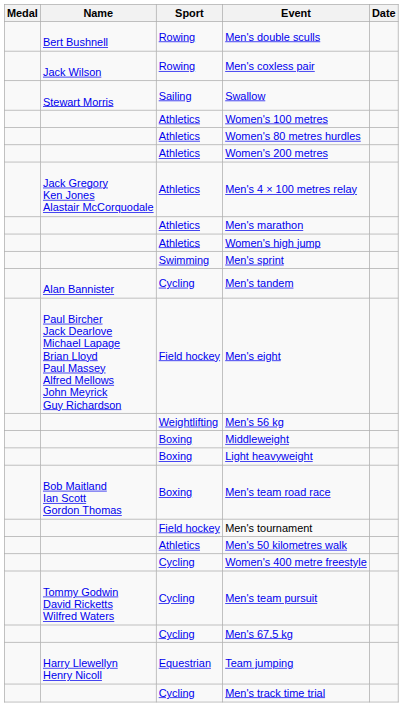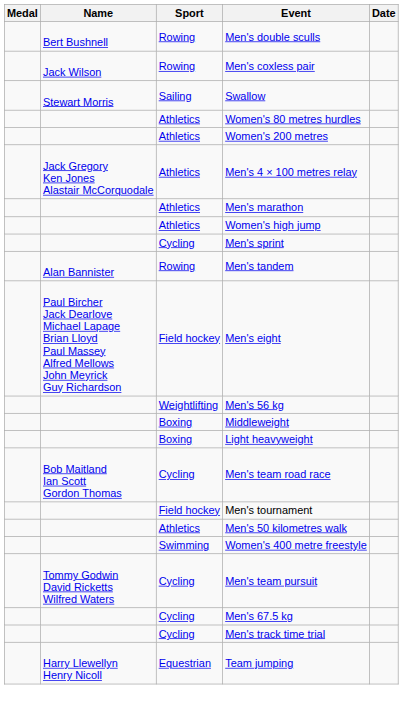- row: Athletics | Women's 100 metres
Men's sprint | Sport: Swimming -> Cycling
Men's tandem | Sport: Cycling -> Rowing
Men's team road race | Sport: Boxing -> Cycling
Women's 400 metre freestyle | Sport: Cycling -> Swimming
rows swapped: Men's track time trial <-> Team jumping
